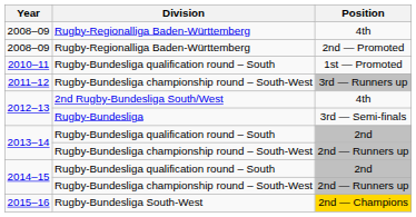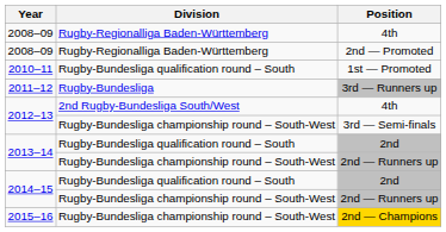3rd — Runners up | Division: Rugby-Bundesliga championship round – South-West -> Rugby-Bundesliga
3rd — Semi-finals | Division: Rugby-Bundesliga -> Rugby-Bundesliga championship round – South-West
2nd — Champions | Division: Rugby-Bundesliga South-West -> Rugby-Bundesliga championship round – South-West
